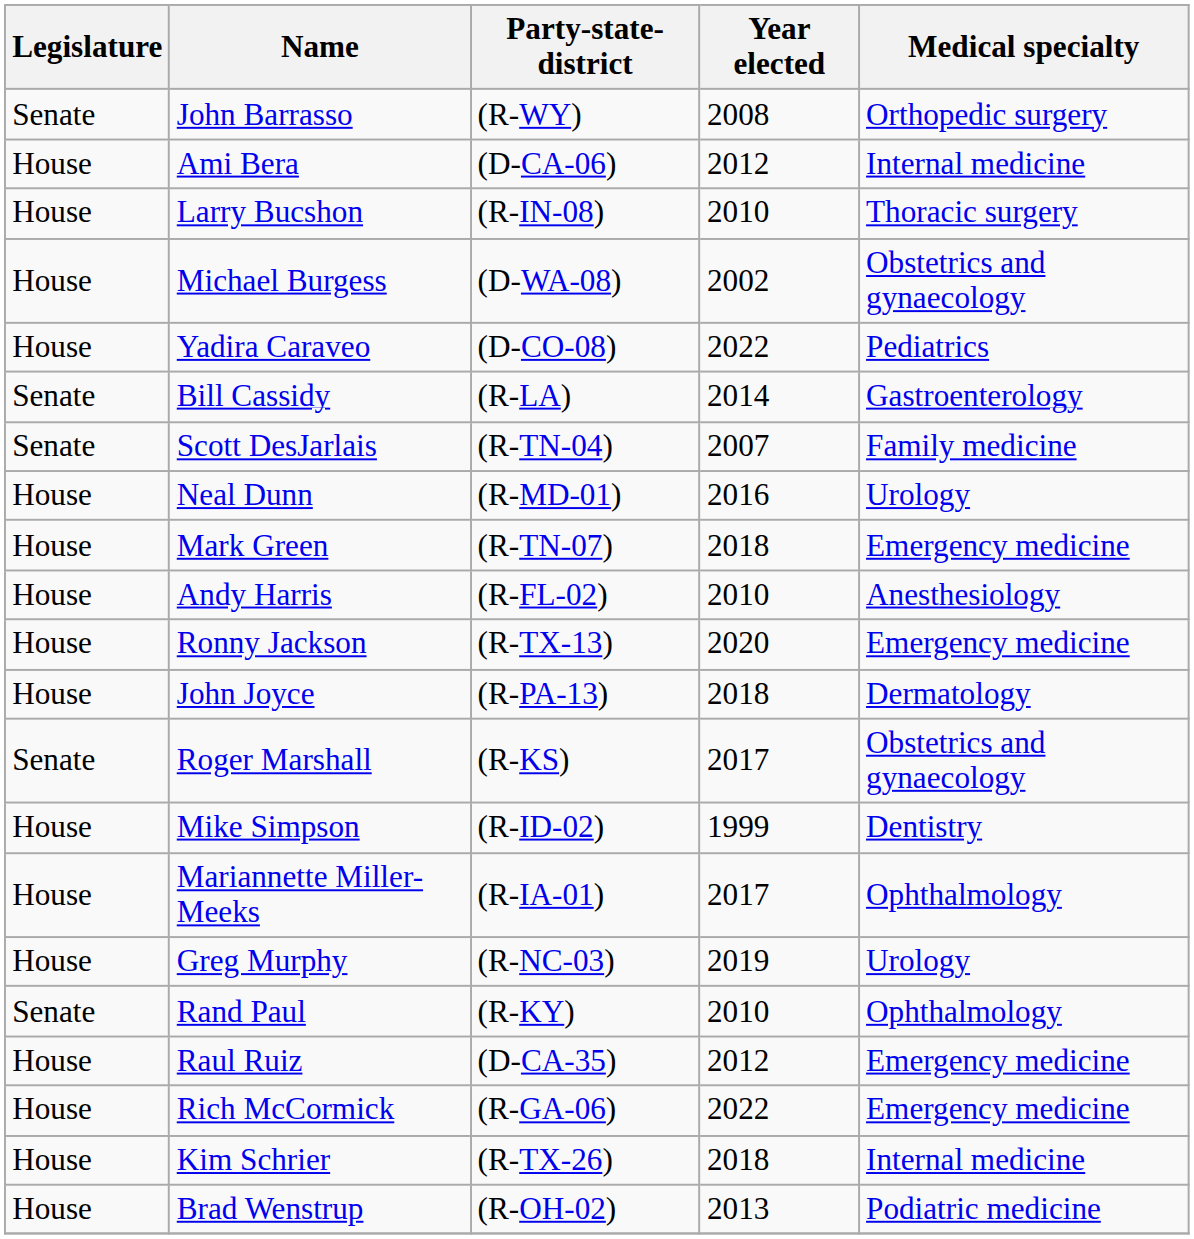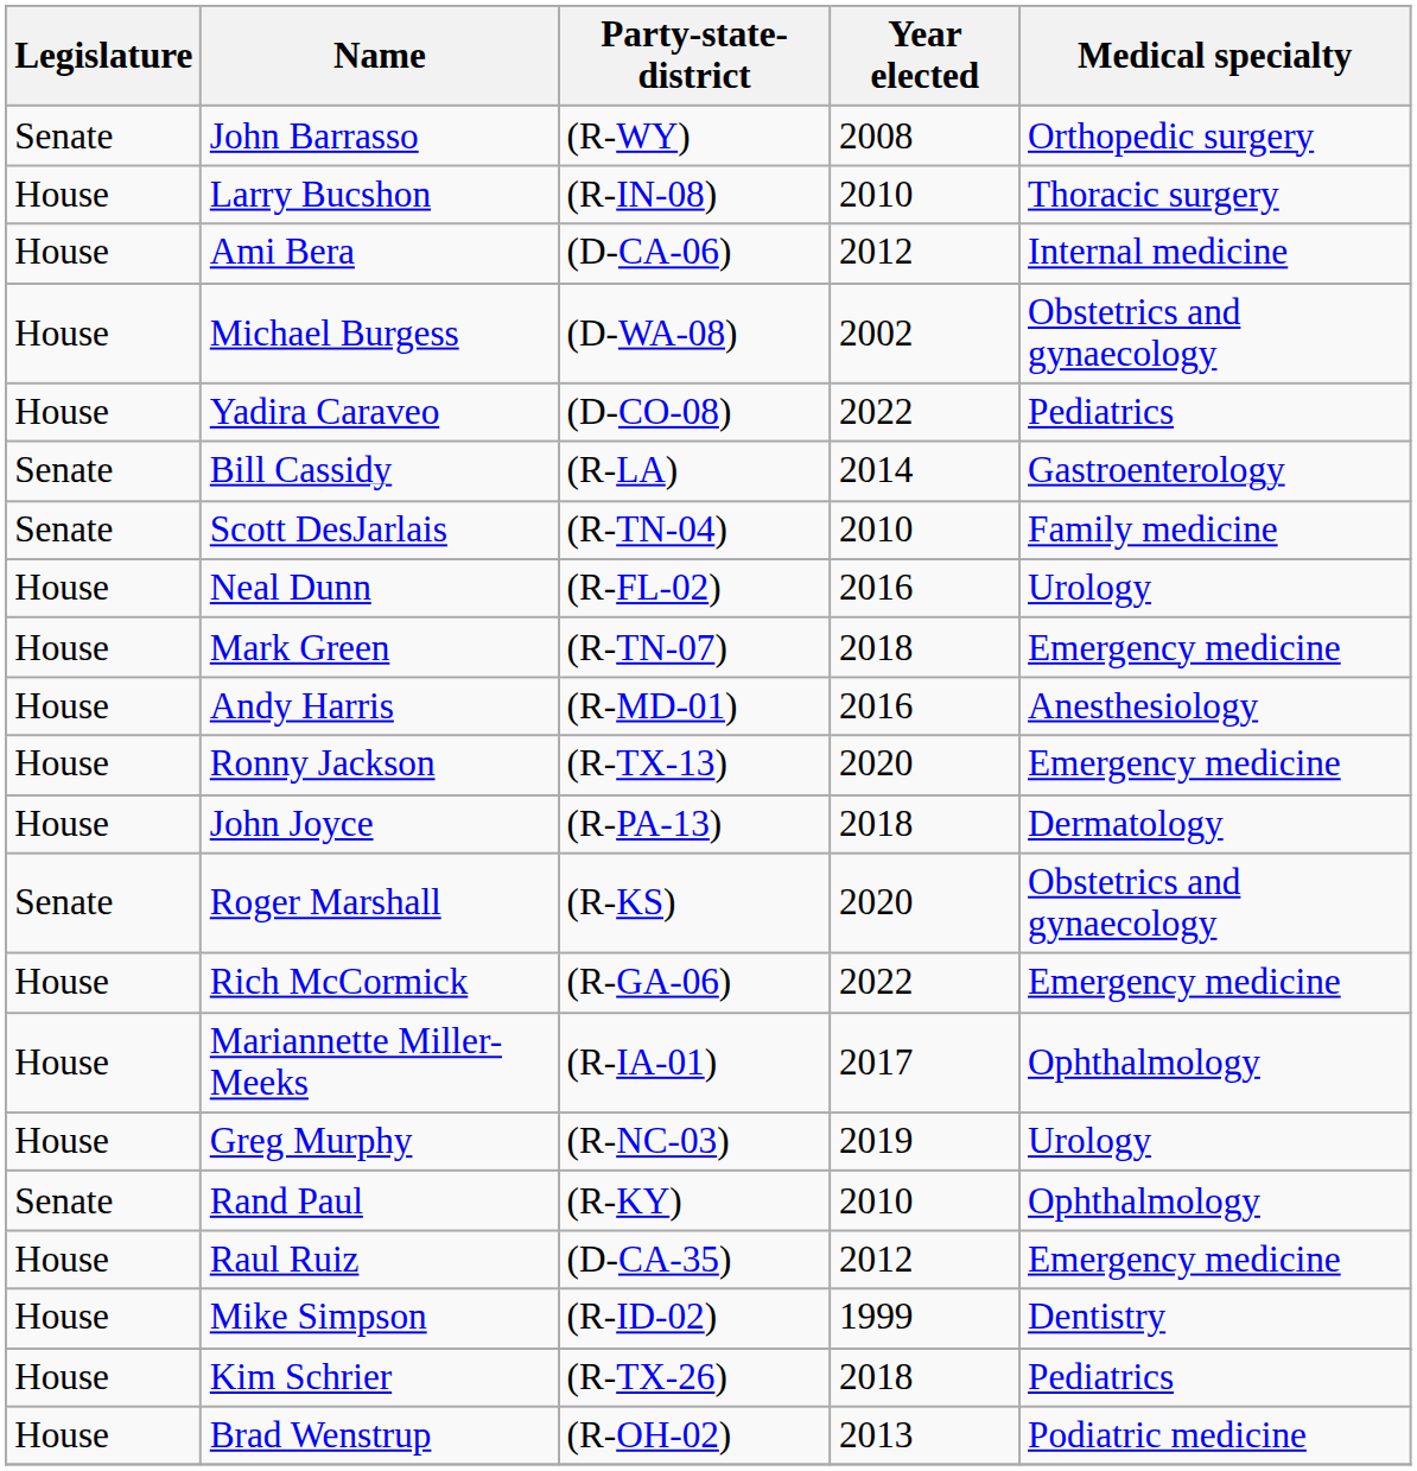rows swapped: Ami Bera <-> Larry Bucshon
Scott DesJarlais | Year elected: 2007 -> 2010
Neal Dunn | Party-state-district: (R-MD-01) -> (R-FL-02)
Andy Harris | Party-state-district: (R-FL-02) -> (R-MD-01)
Andy Harris | Year elected: 2010 -> 2016
Roger Marshall | Year elected: 2017 -> 2020
rows swapped: Rich McCormick <-> Mike Simpson
Kim Schrier | Medical specialty: Internal medicine -> Pediatrics
